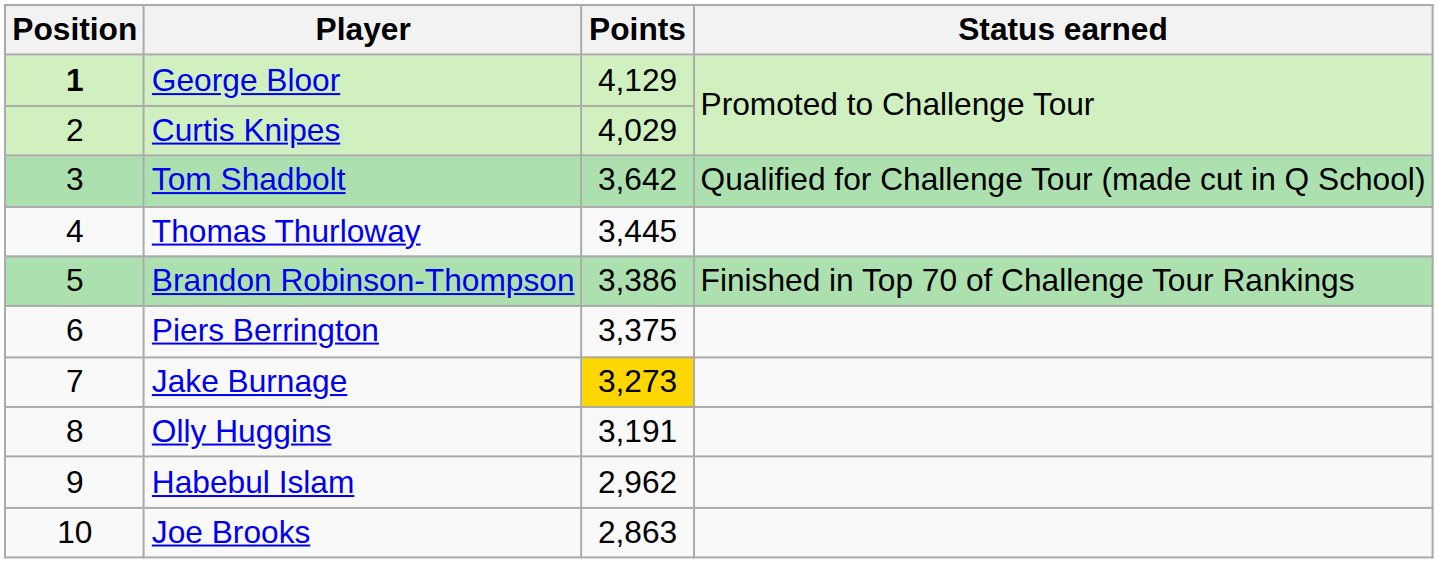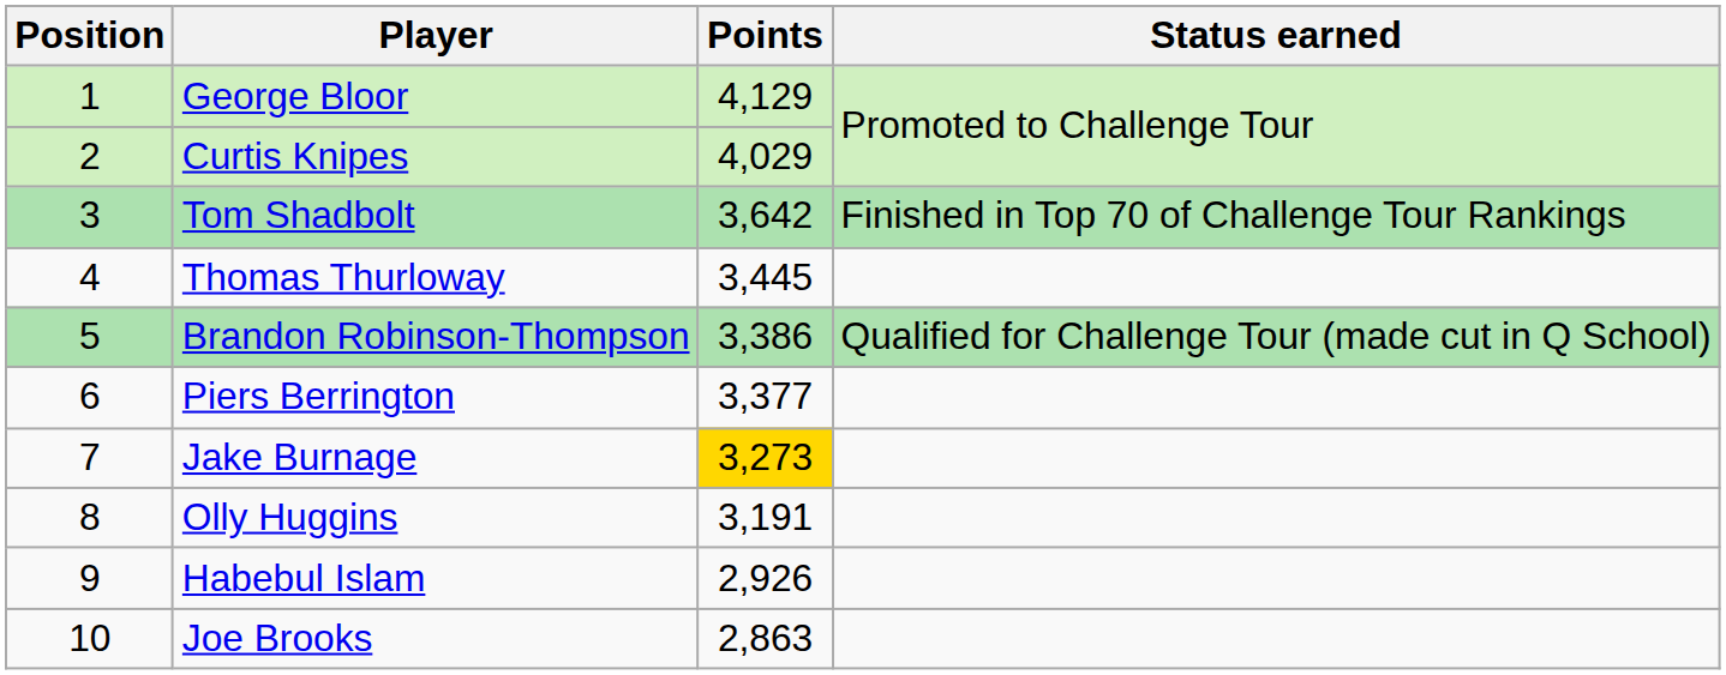George Bloor | Position: bold -> normal
Tom Shadbolt | Status earned: Qualified for Challenge Tour (made cut in Q School) -> Finished in Top 70 of Challenge Tour Rankings
Brandon Robinson-Thompson | Status earned: Finished in Top 70 of Challenge Tour Rankings -> Qualified for Challenge Tour (made cut in Q School)
Piers Berrington | Points: 3,375 -> 3,377
Habebul Islam | Points: 2,962 -> 2,926
